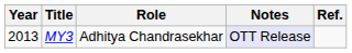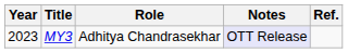MY3 | Year: 2013 -> 2023
